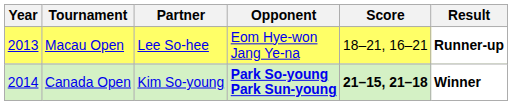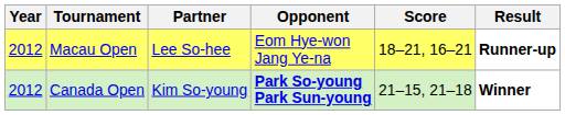Macau Open | Year: 2013 -> 2012
Canada Open | Year: 2014 -> 2012
Canada Open | Score: bold -> normal
